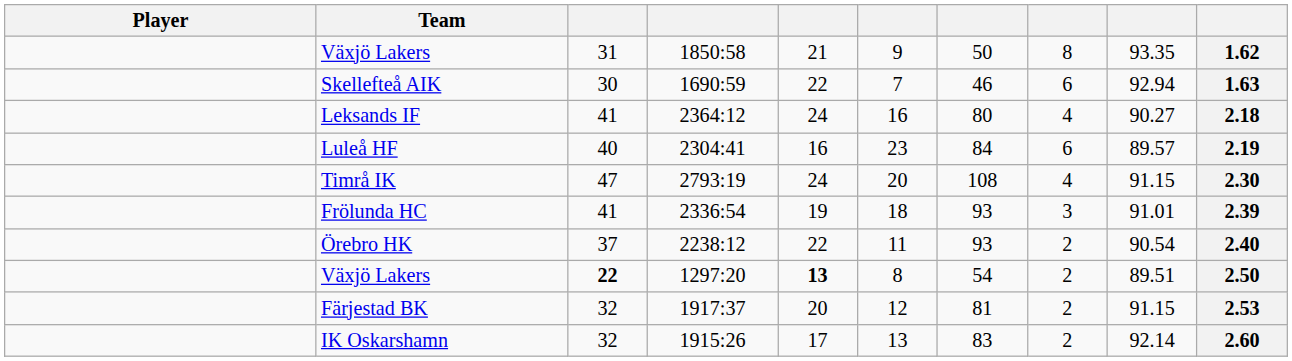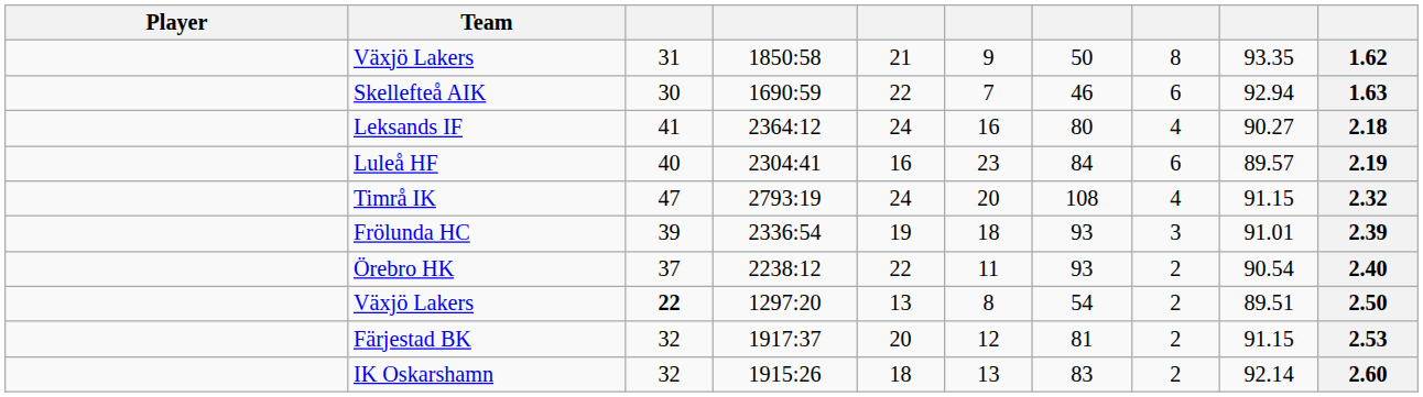Timrå IK | column 10: 2.30 -> 2.32
Frölunda HC | column 3: 41 -> 39
Växjö Lakers / 1297:20 | column 5: bold -> normal
IK Oskarshamn | column 5: 17 -> 18
